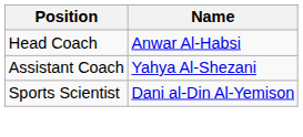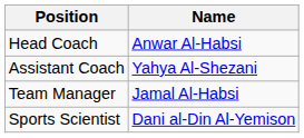+ row: Team Manager | Jamal Al-Habsi
